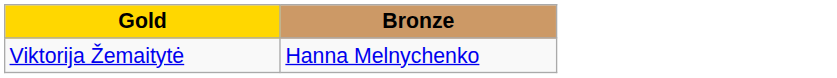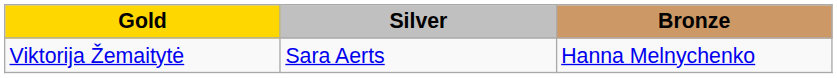+ column: Silver | Sara Aerts
